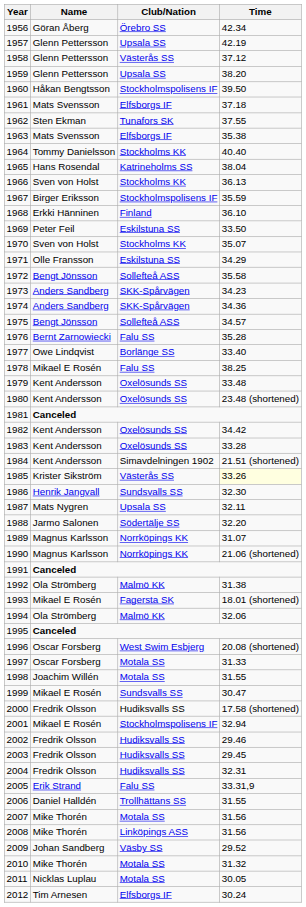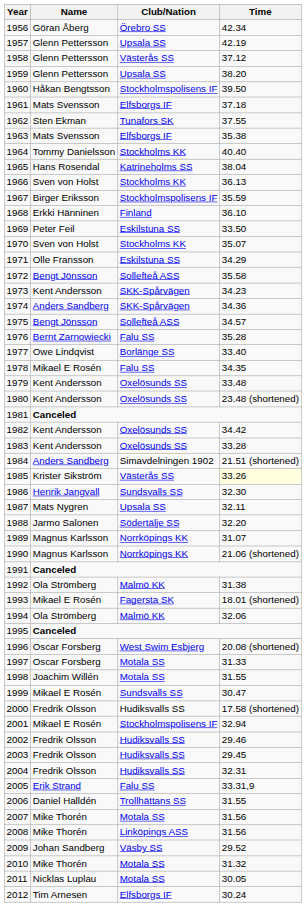1973 | Name: Anders Sandberg -> Kent Andersson
1978 | Time: 38.25 -> 34.35
1984 | Name: Kent Andersson -> Anders Sandberg
